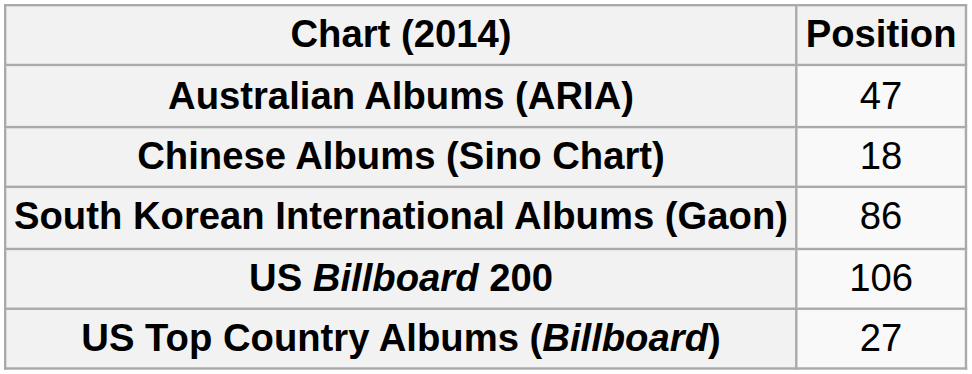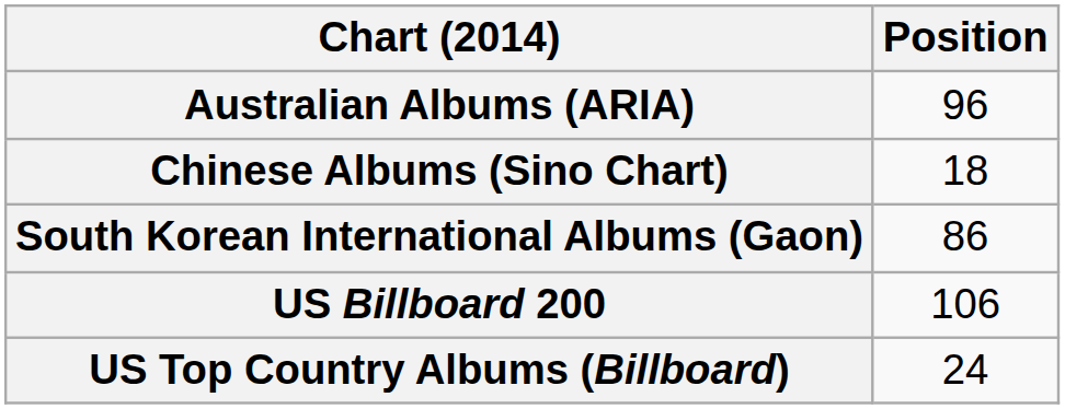Australian Albums (ARIA) | Position: 47 -> 96
US Top Country Albums (Billboard) | Position: 27 -> 24
